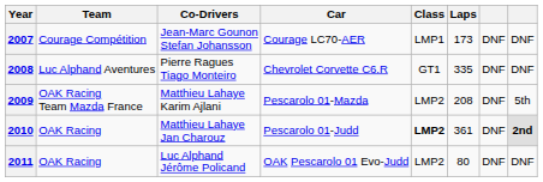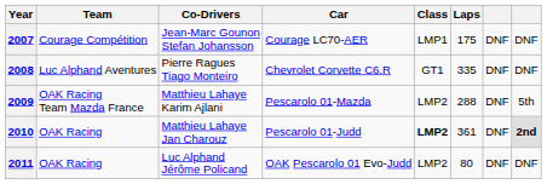2007 | Laps: 173 -> 175
2009 | Laps: 208 -> 288
